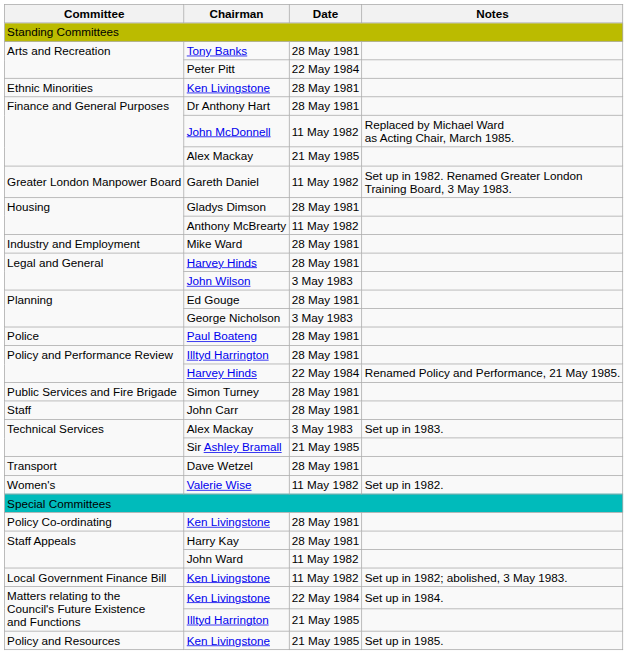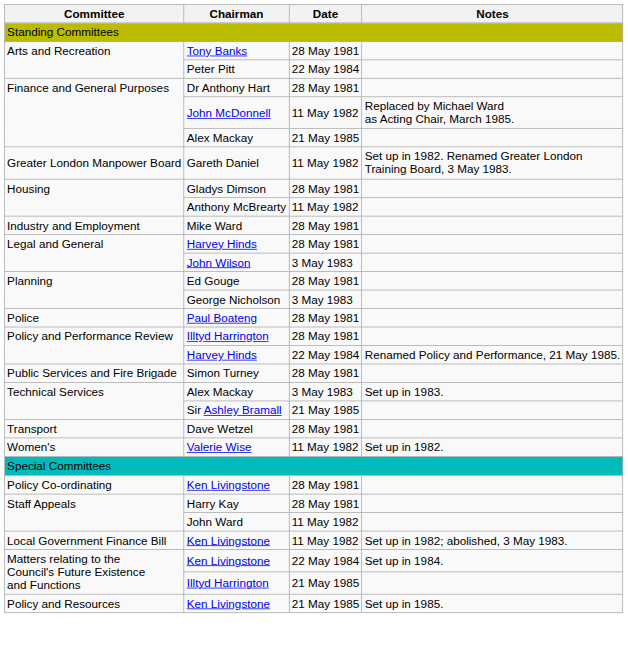- row: Ethnic Minorities | Ken Livingstone | 28 May 1981
- row: Staff | John Carr | 28 May 1981
